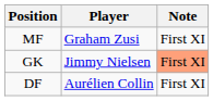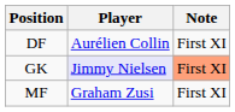rows swapped: DF <-> MF
GK | Player: no background -> lavender background
